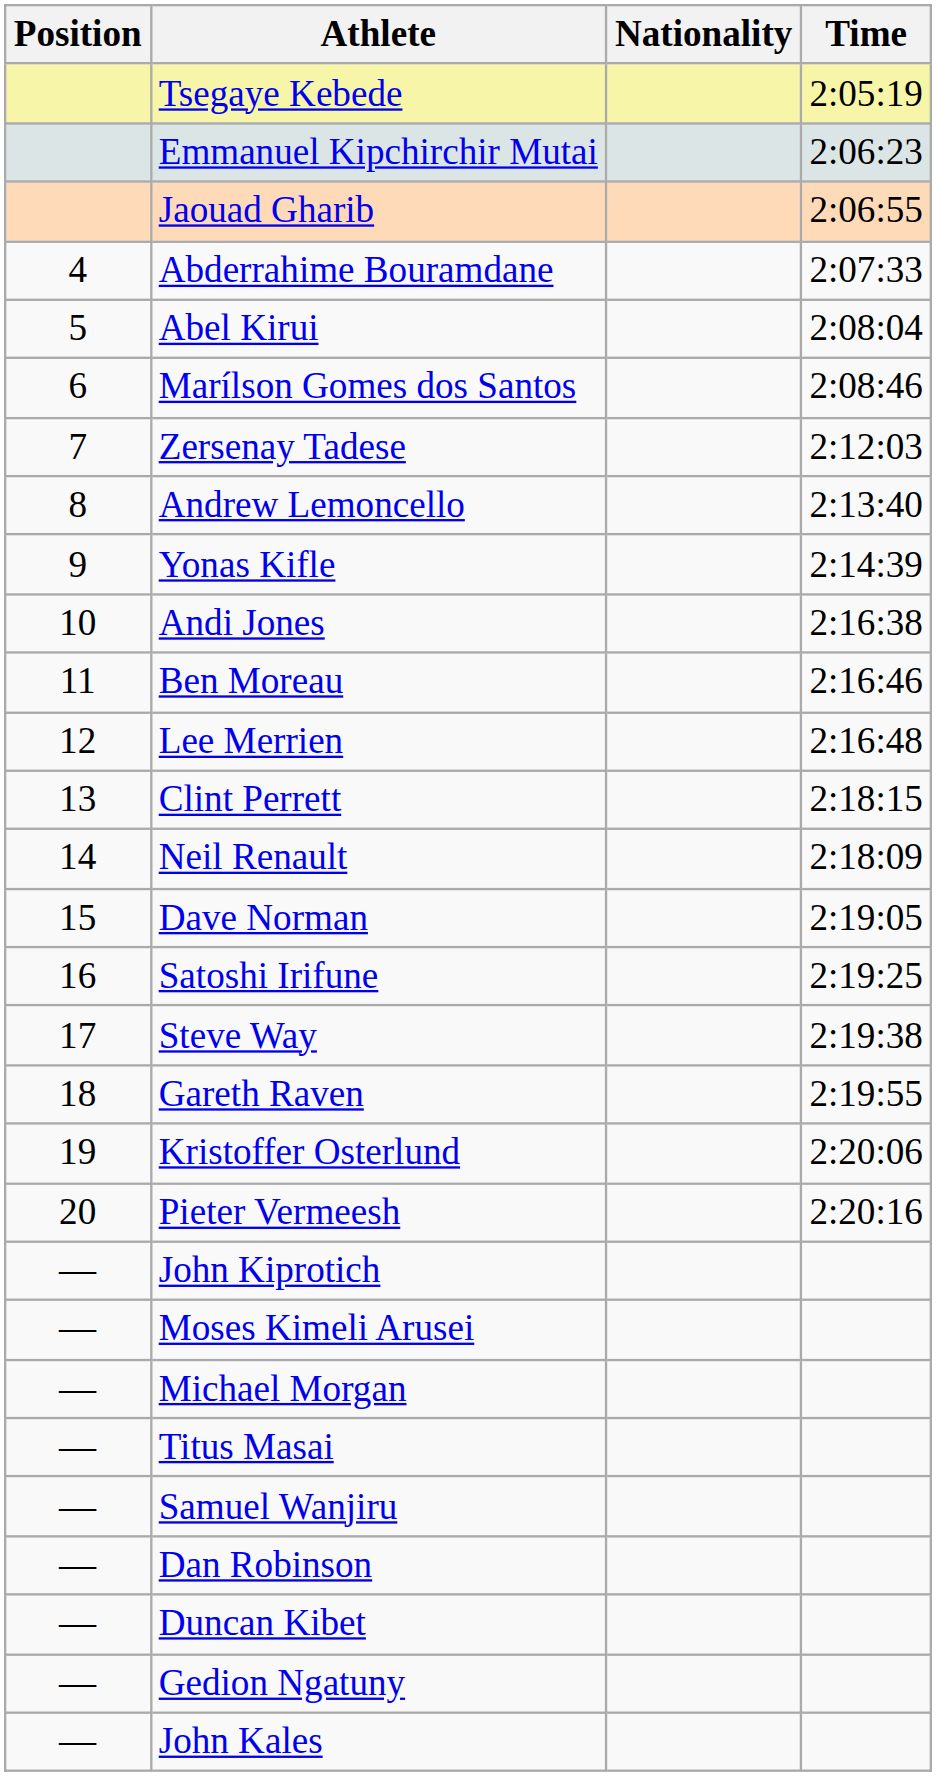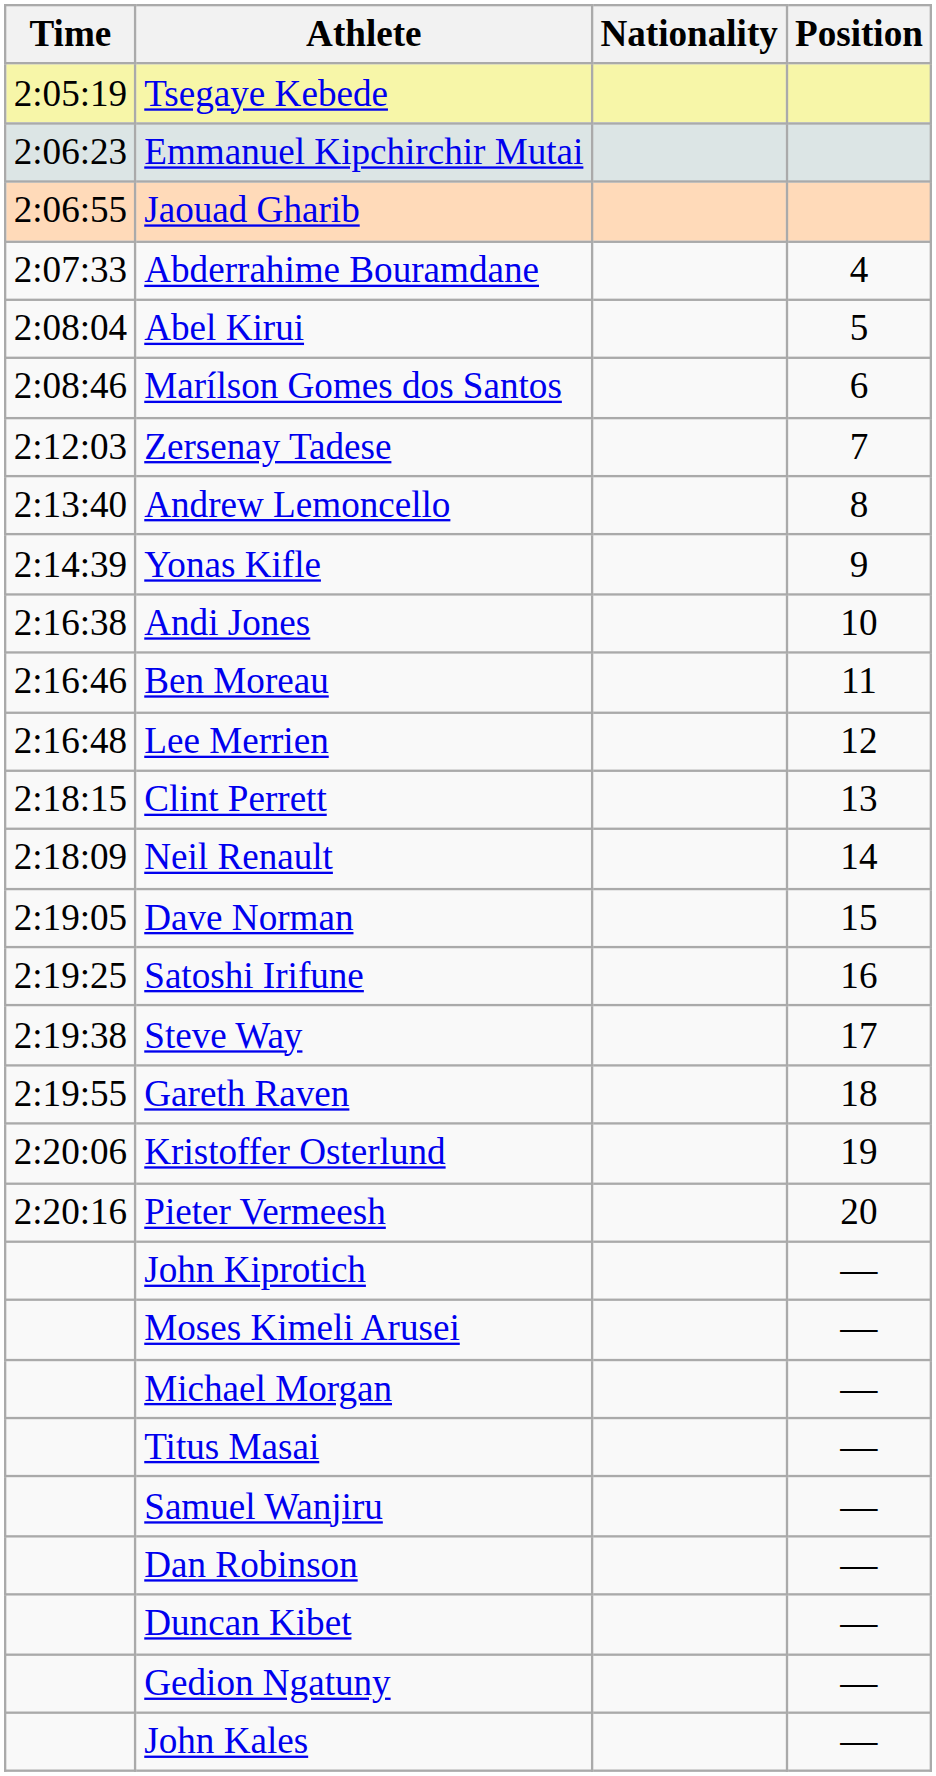columns swapped: Position <-> Time
